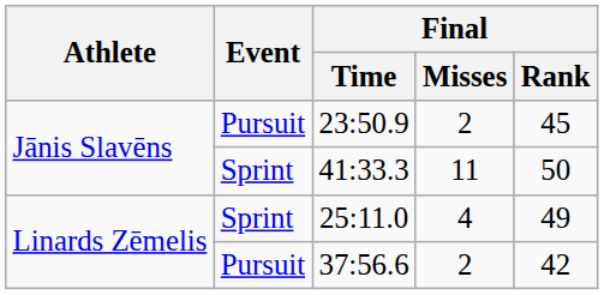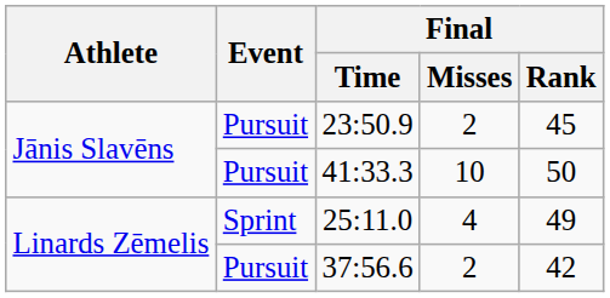41:33.3 | Event: Sprint -> Pursuit
41:33.3 | Final / Misses: 11 -> 10
